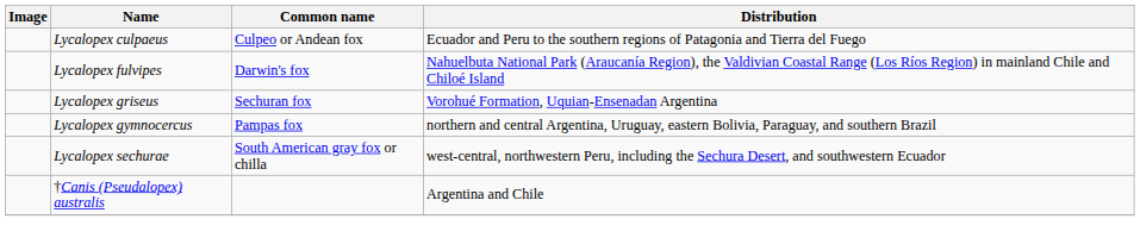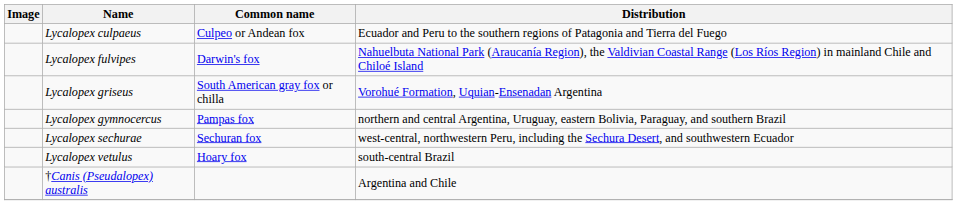Lycalopex griseus | Common name: Sechuran fox -> South American gray fox or chilla
Lycalopex sechurae | Common name: South American gray fox or chilla -> Sechuran fox
+ row: Lycalopex vetulus | Hoary fox | south-central Brazil
